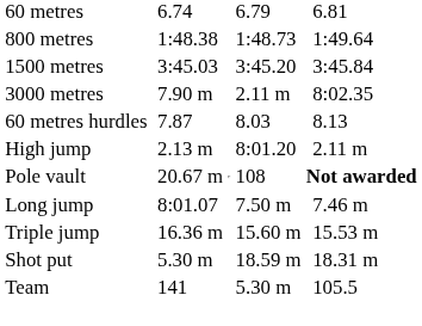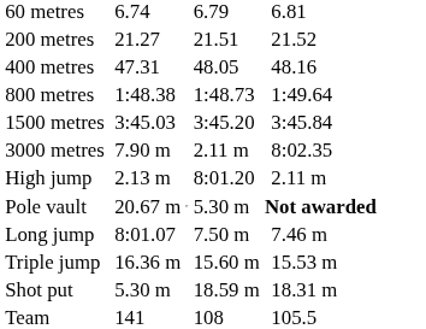+ row: 200 metres | 21.27 | 21.51 | 21.52
+ row: 400 metres | 47.31 | 48.05 | 48.16
- row: 60 metres hurdles | 7.87 | 8.03 | 8.13
Pole vault | column 5: 108 -> 5.30 m
Team | column 5: 5.30 m -> 108
